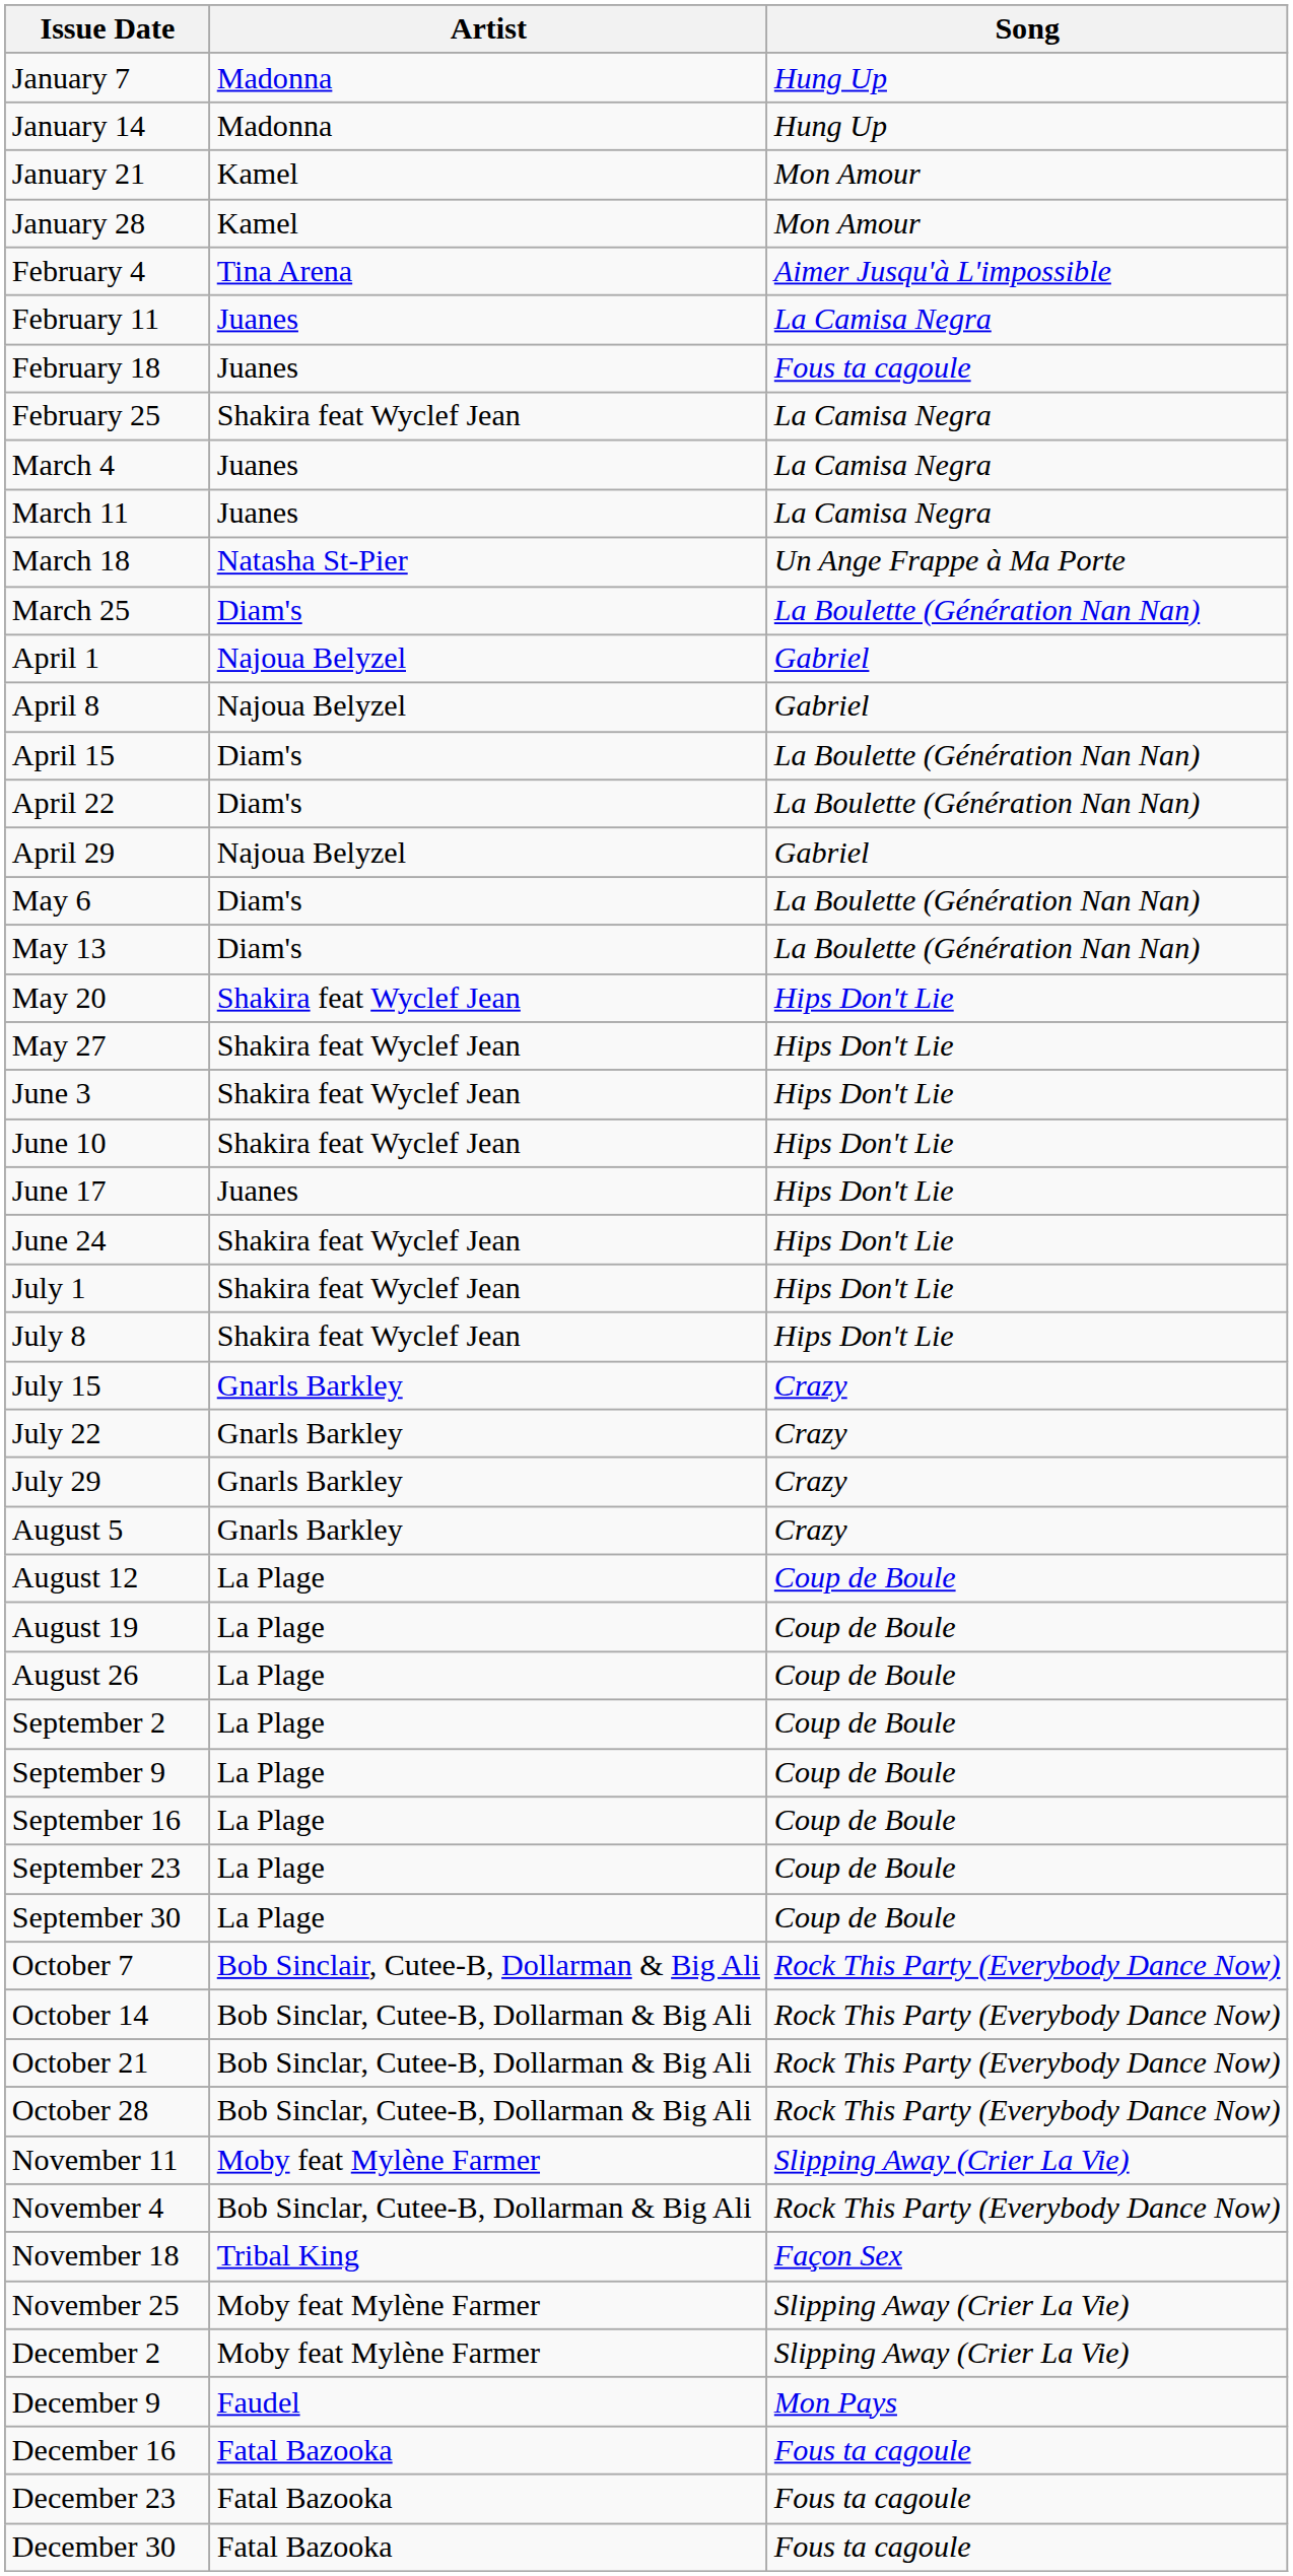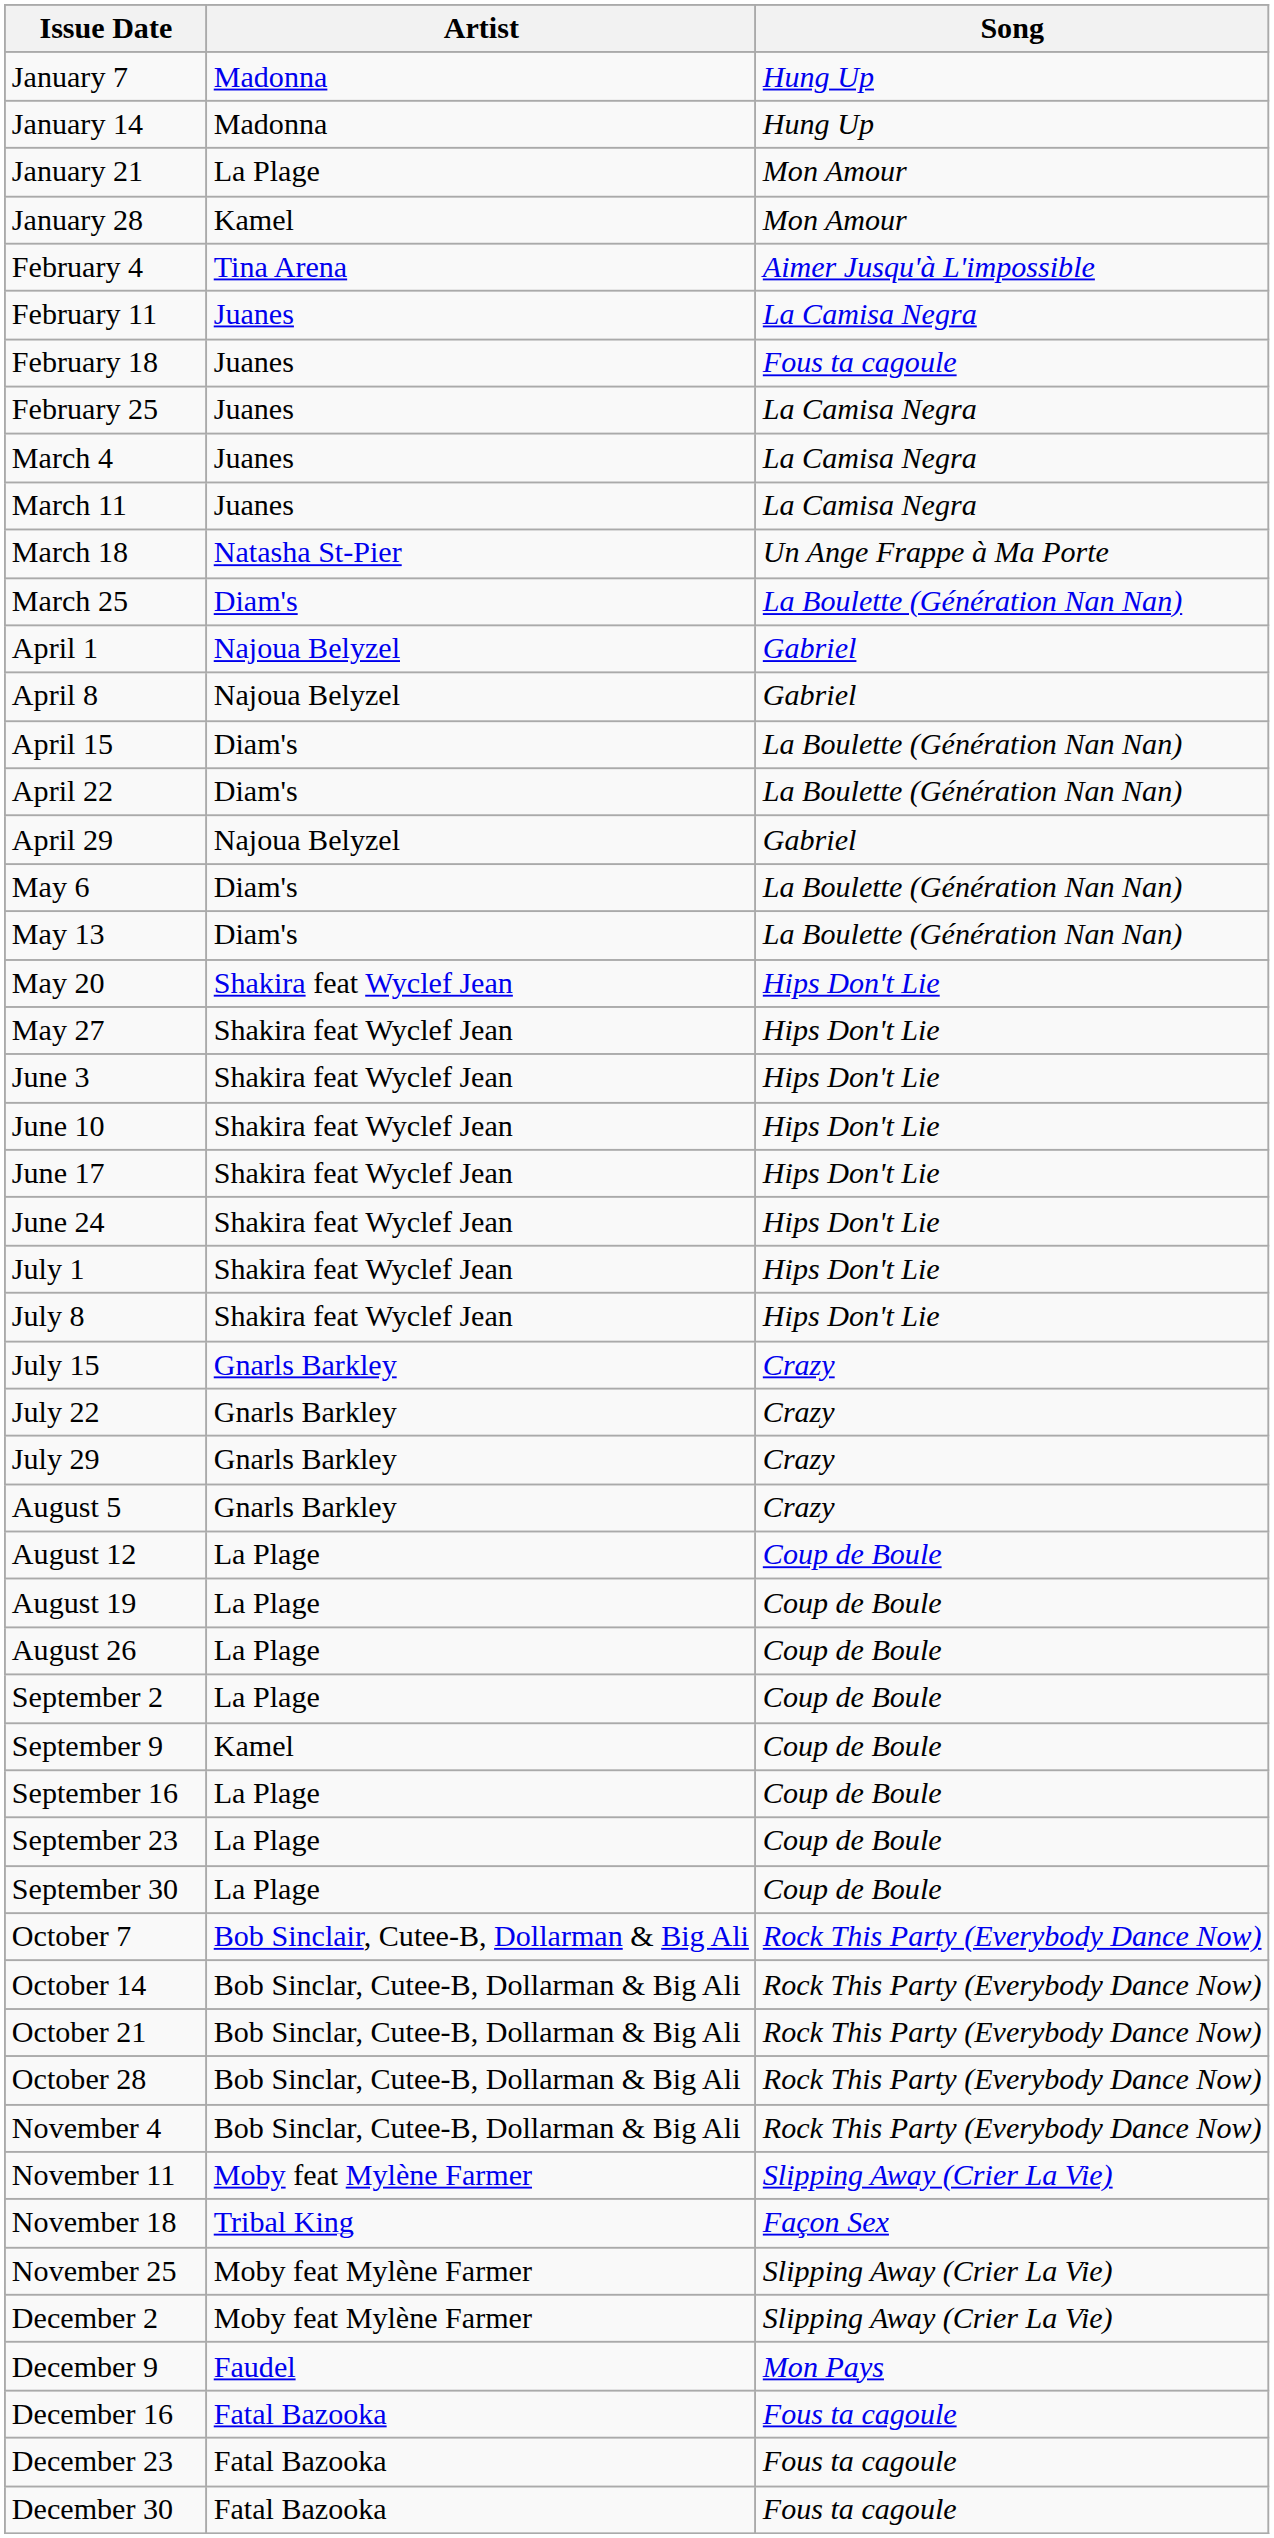January 21 | Artist: Kamel -> La Plage
February 25 | Artist: Shakira feat Wyclef Jean -> Juanes
June 17 | Artist: Juanes -> Shakira feat Wyclef Jean
September 9 | Artist: La Plage -> Kamel
rows swapped: November 4 <-> November 11
